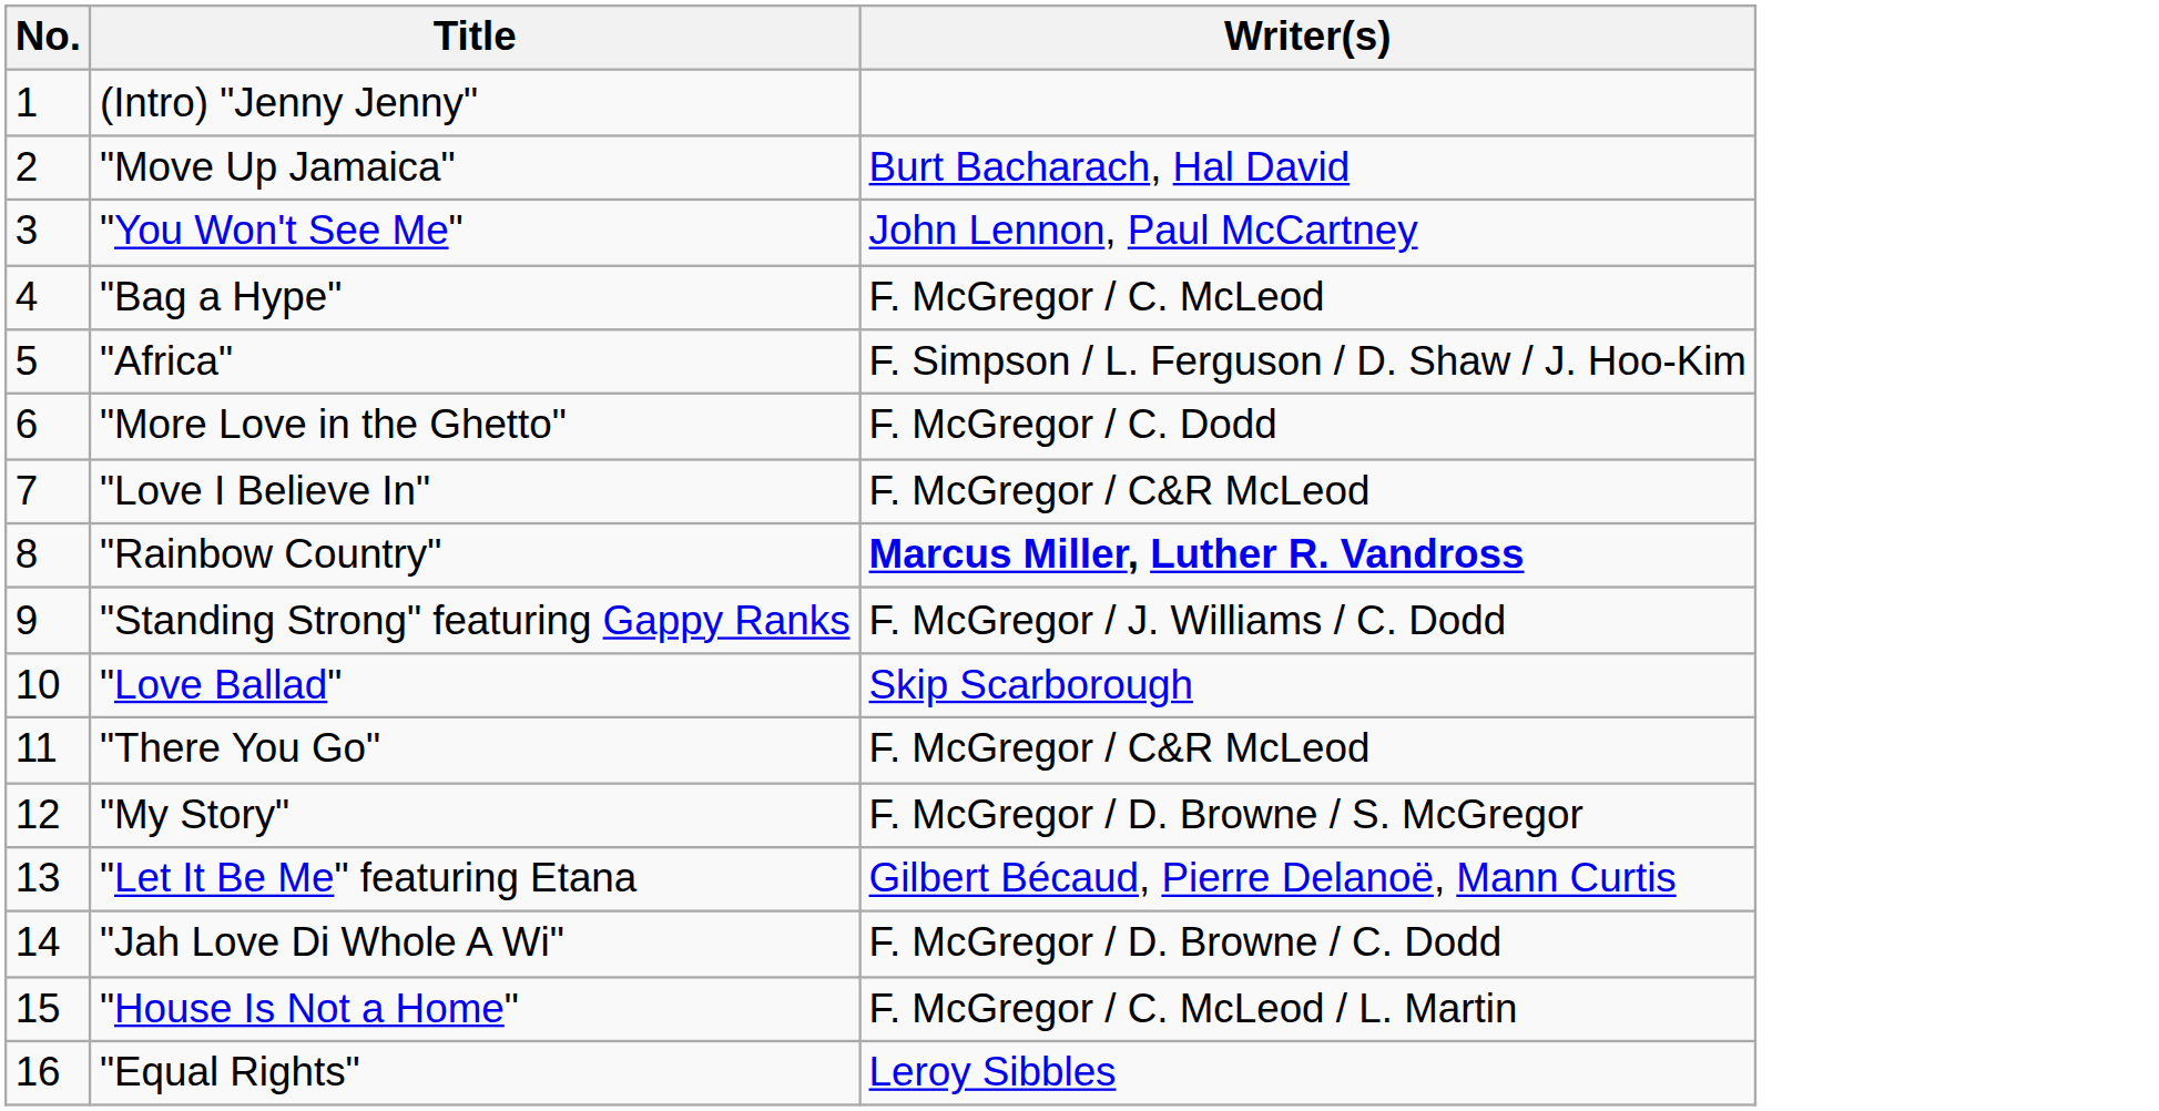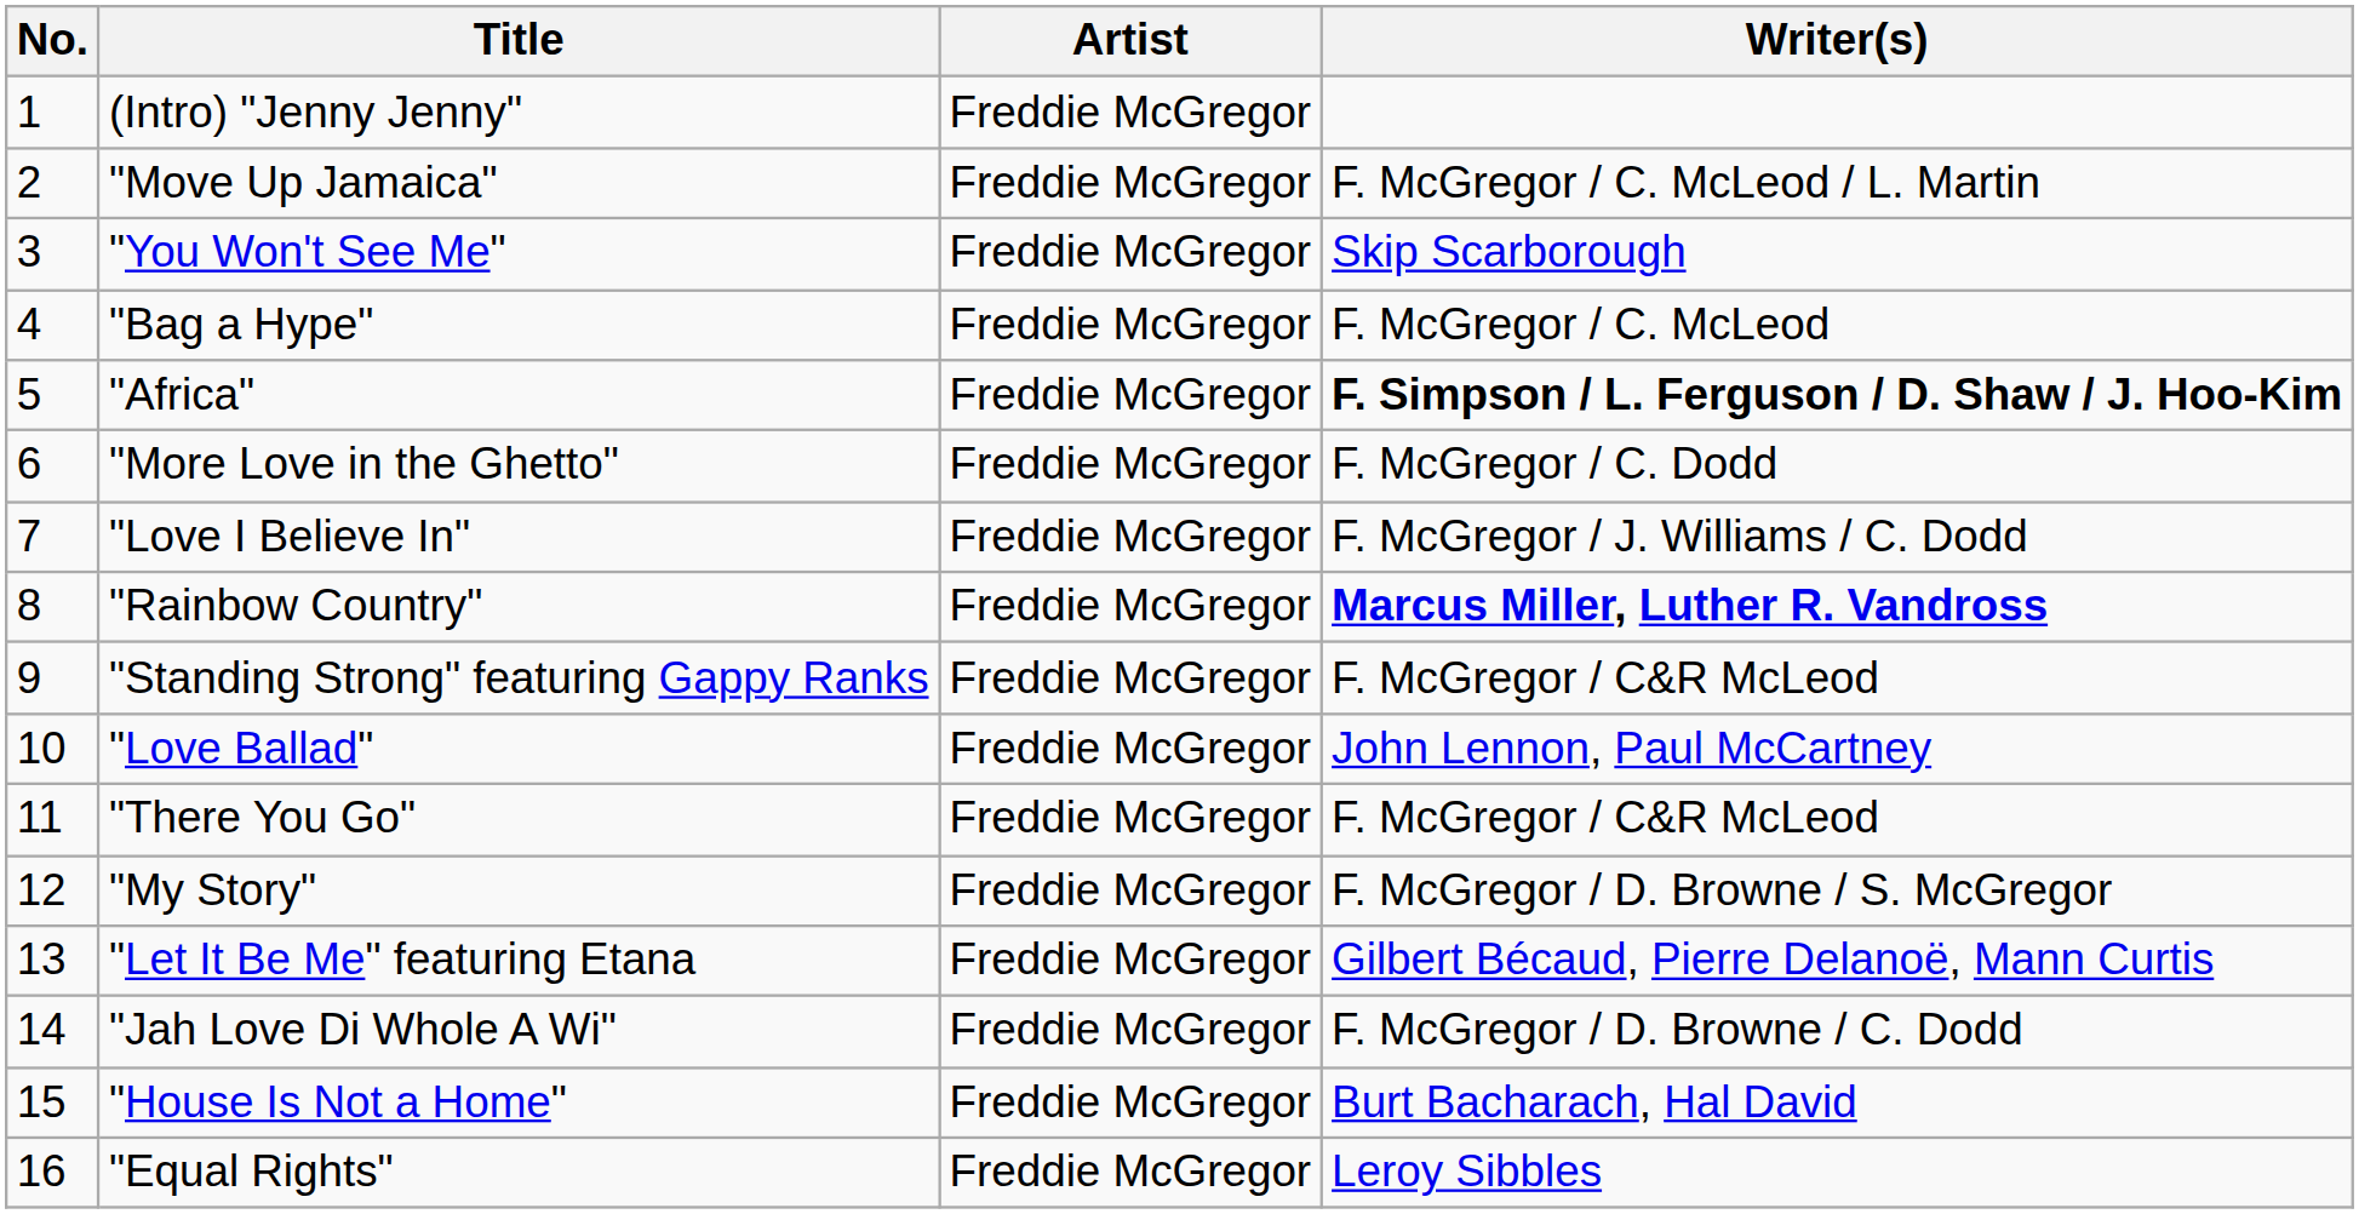+ column: Artist | Freddie McGregor | Freddie McGregor | Freddie McGregor | Freddie McGregor | Freddie McGregor | Freddie McGregor | Freddie McGregor | Freddie McGregor | Freddie McGregor | Freddie McGregor | Freddie McGregor | Freddie McGregor | Freddie McGregor | Freddie McGregor | Freddie McGregor | Freddie McGregor
"Move Up Jamaica" | Writer(s): Burt Bacharach, Hal David -> F. McGregor / C. McLeod / L. Martin
"You Won't See Me" | Writer(s): John Lennon, Paul McCartney -> Skip Scarborough
"Africa" | Writer(s): normal -> bold
"Love I Believe In" | Writer(s): F. McGregor / C&R McLeod -> F. McGregor / J. Williams / C. Dodd
"Standing Strong" featuring Gappy Ranks | Writer(s): F. McGregor / J. Williams / C. Dodd -> F. McGregor / C&R McLeod
"Love Ballad" | Writer(s): Skip Scarborough -> John Lennon, Paul McCartney
"House Is Not a Home" | Writer(s): F. McGregor / C. McLeod / L. Martin -> Burt Bacharach, Hal David
